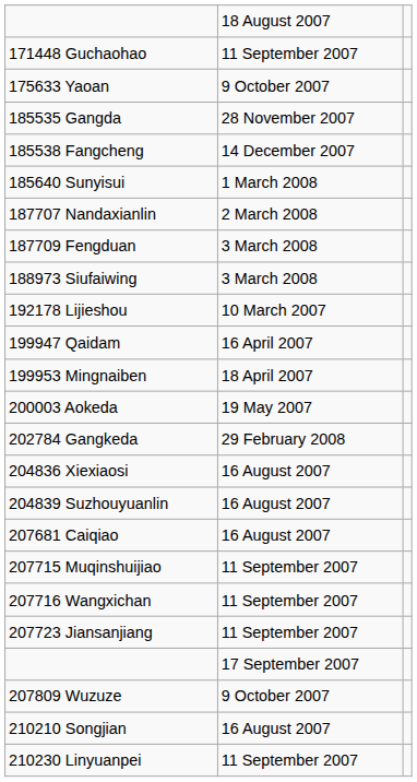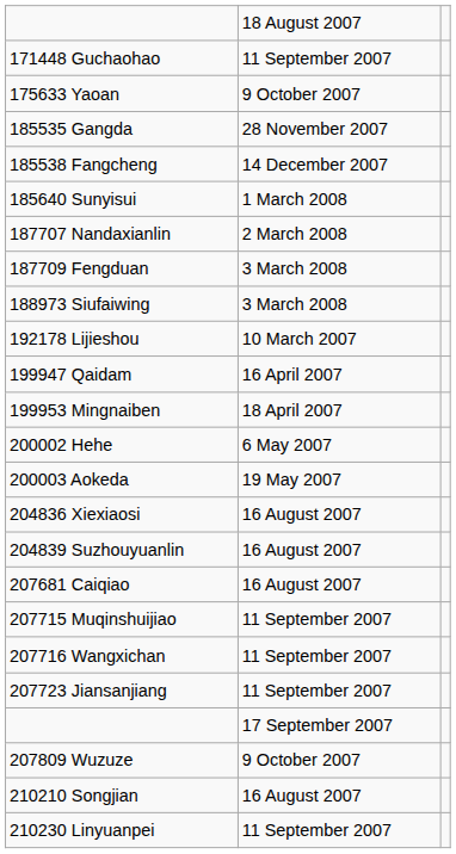+ row: 200002 Hehe | 6 May 2007
- row: 202784 Gangkeda | 29 February 2008
